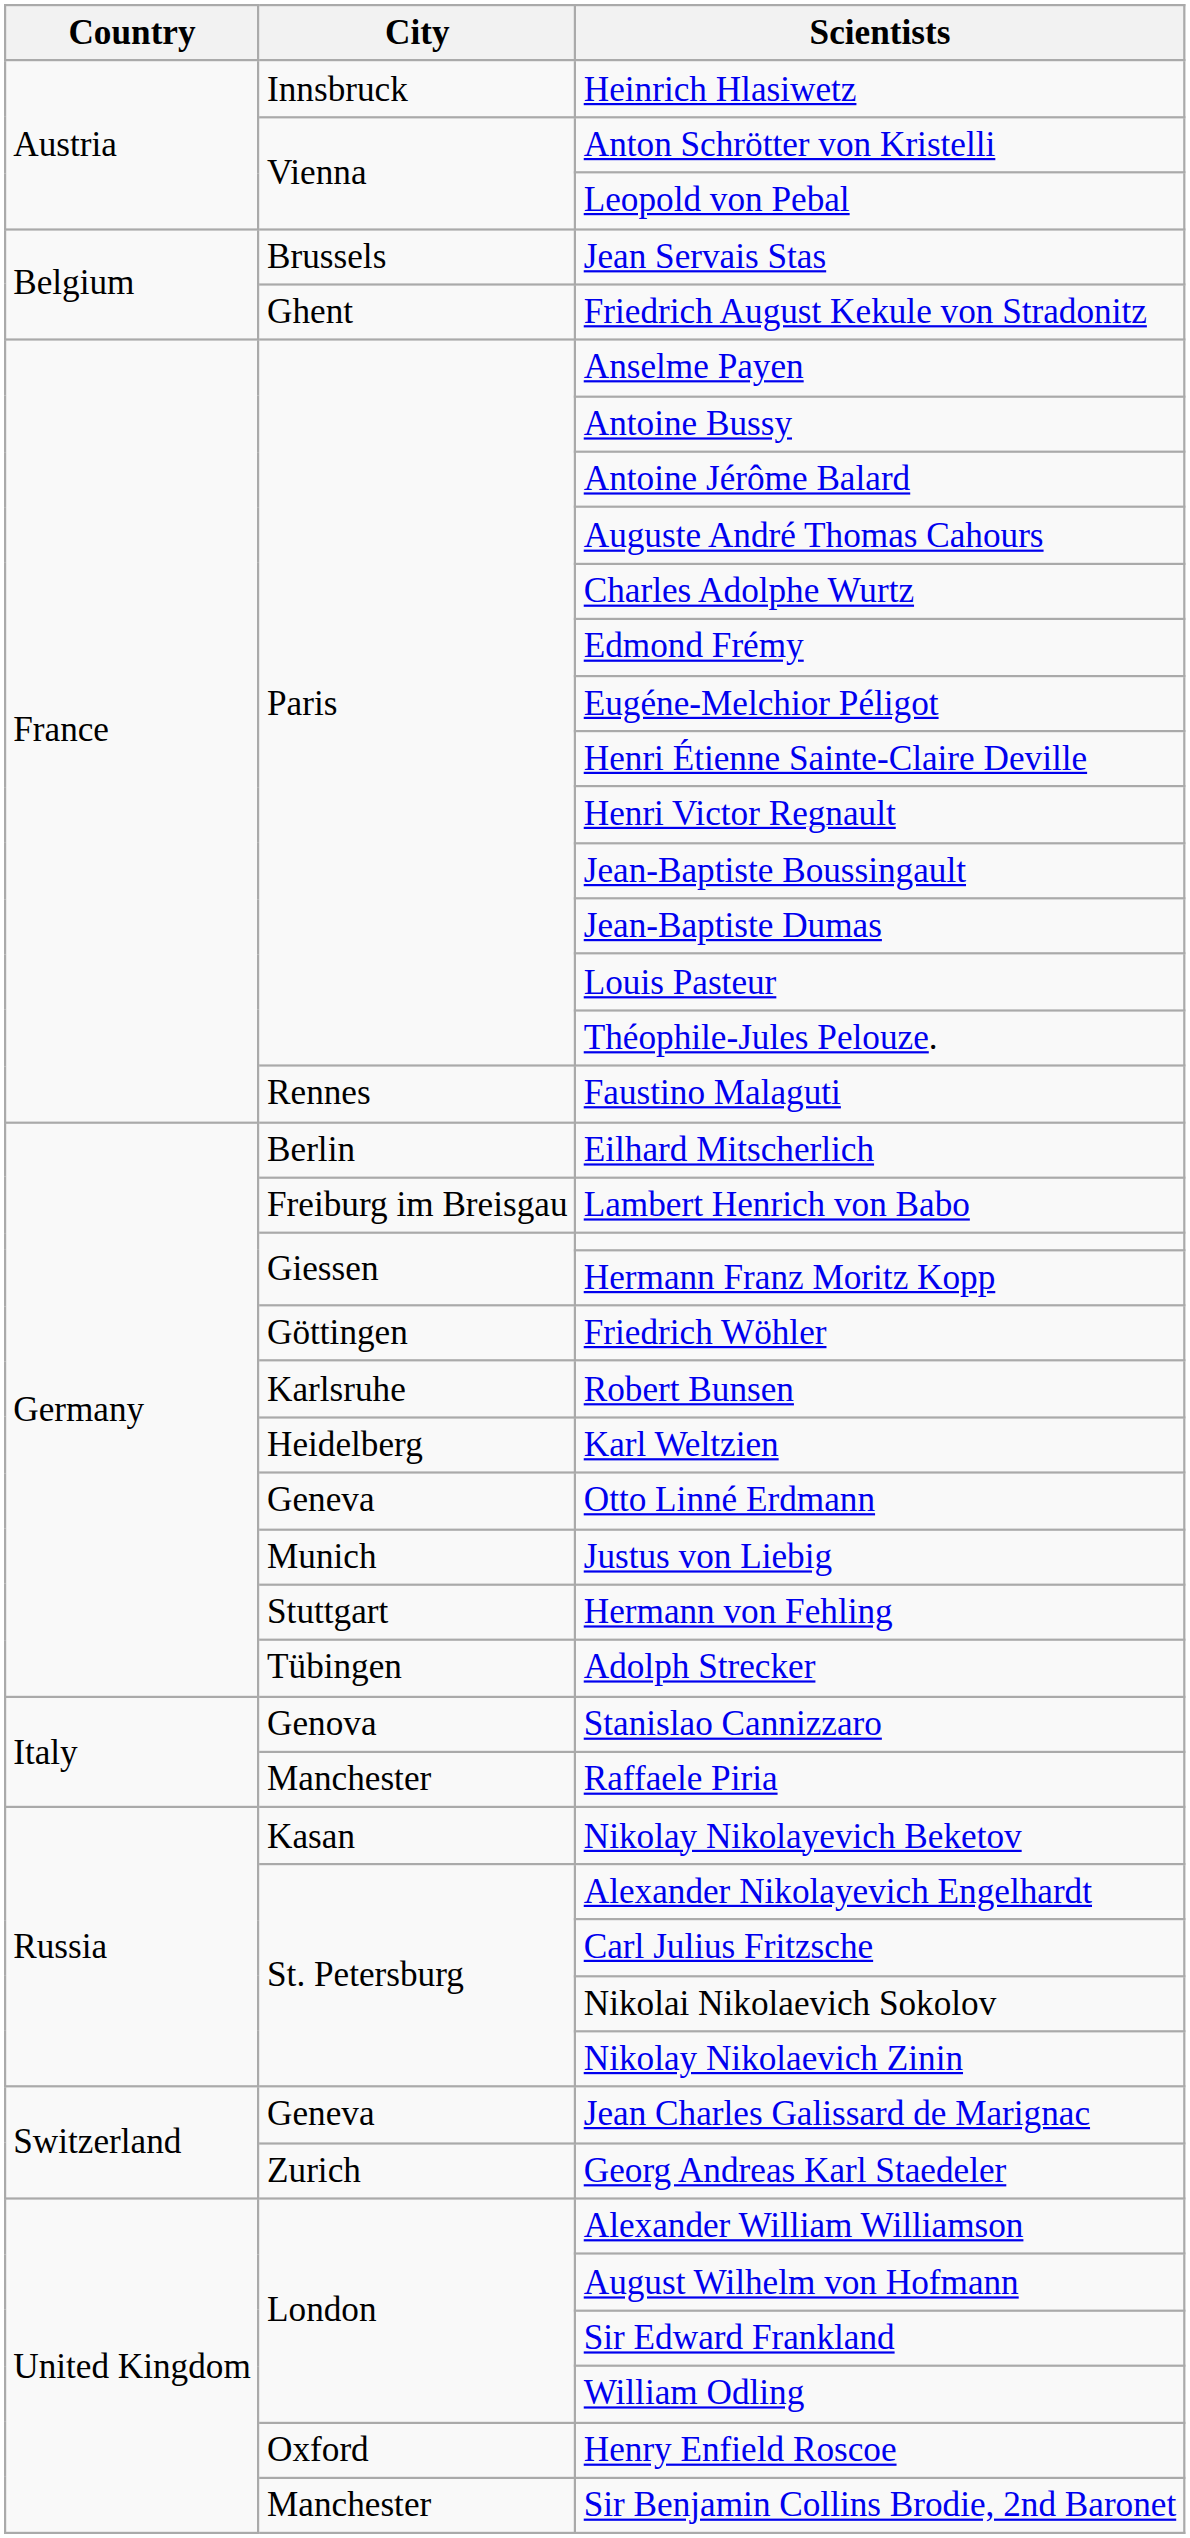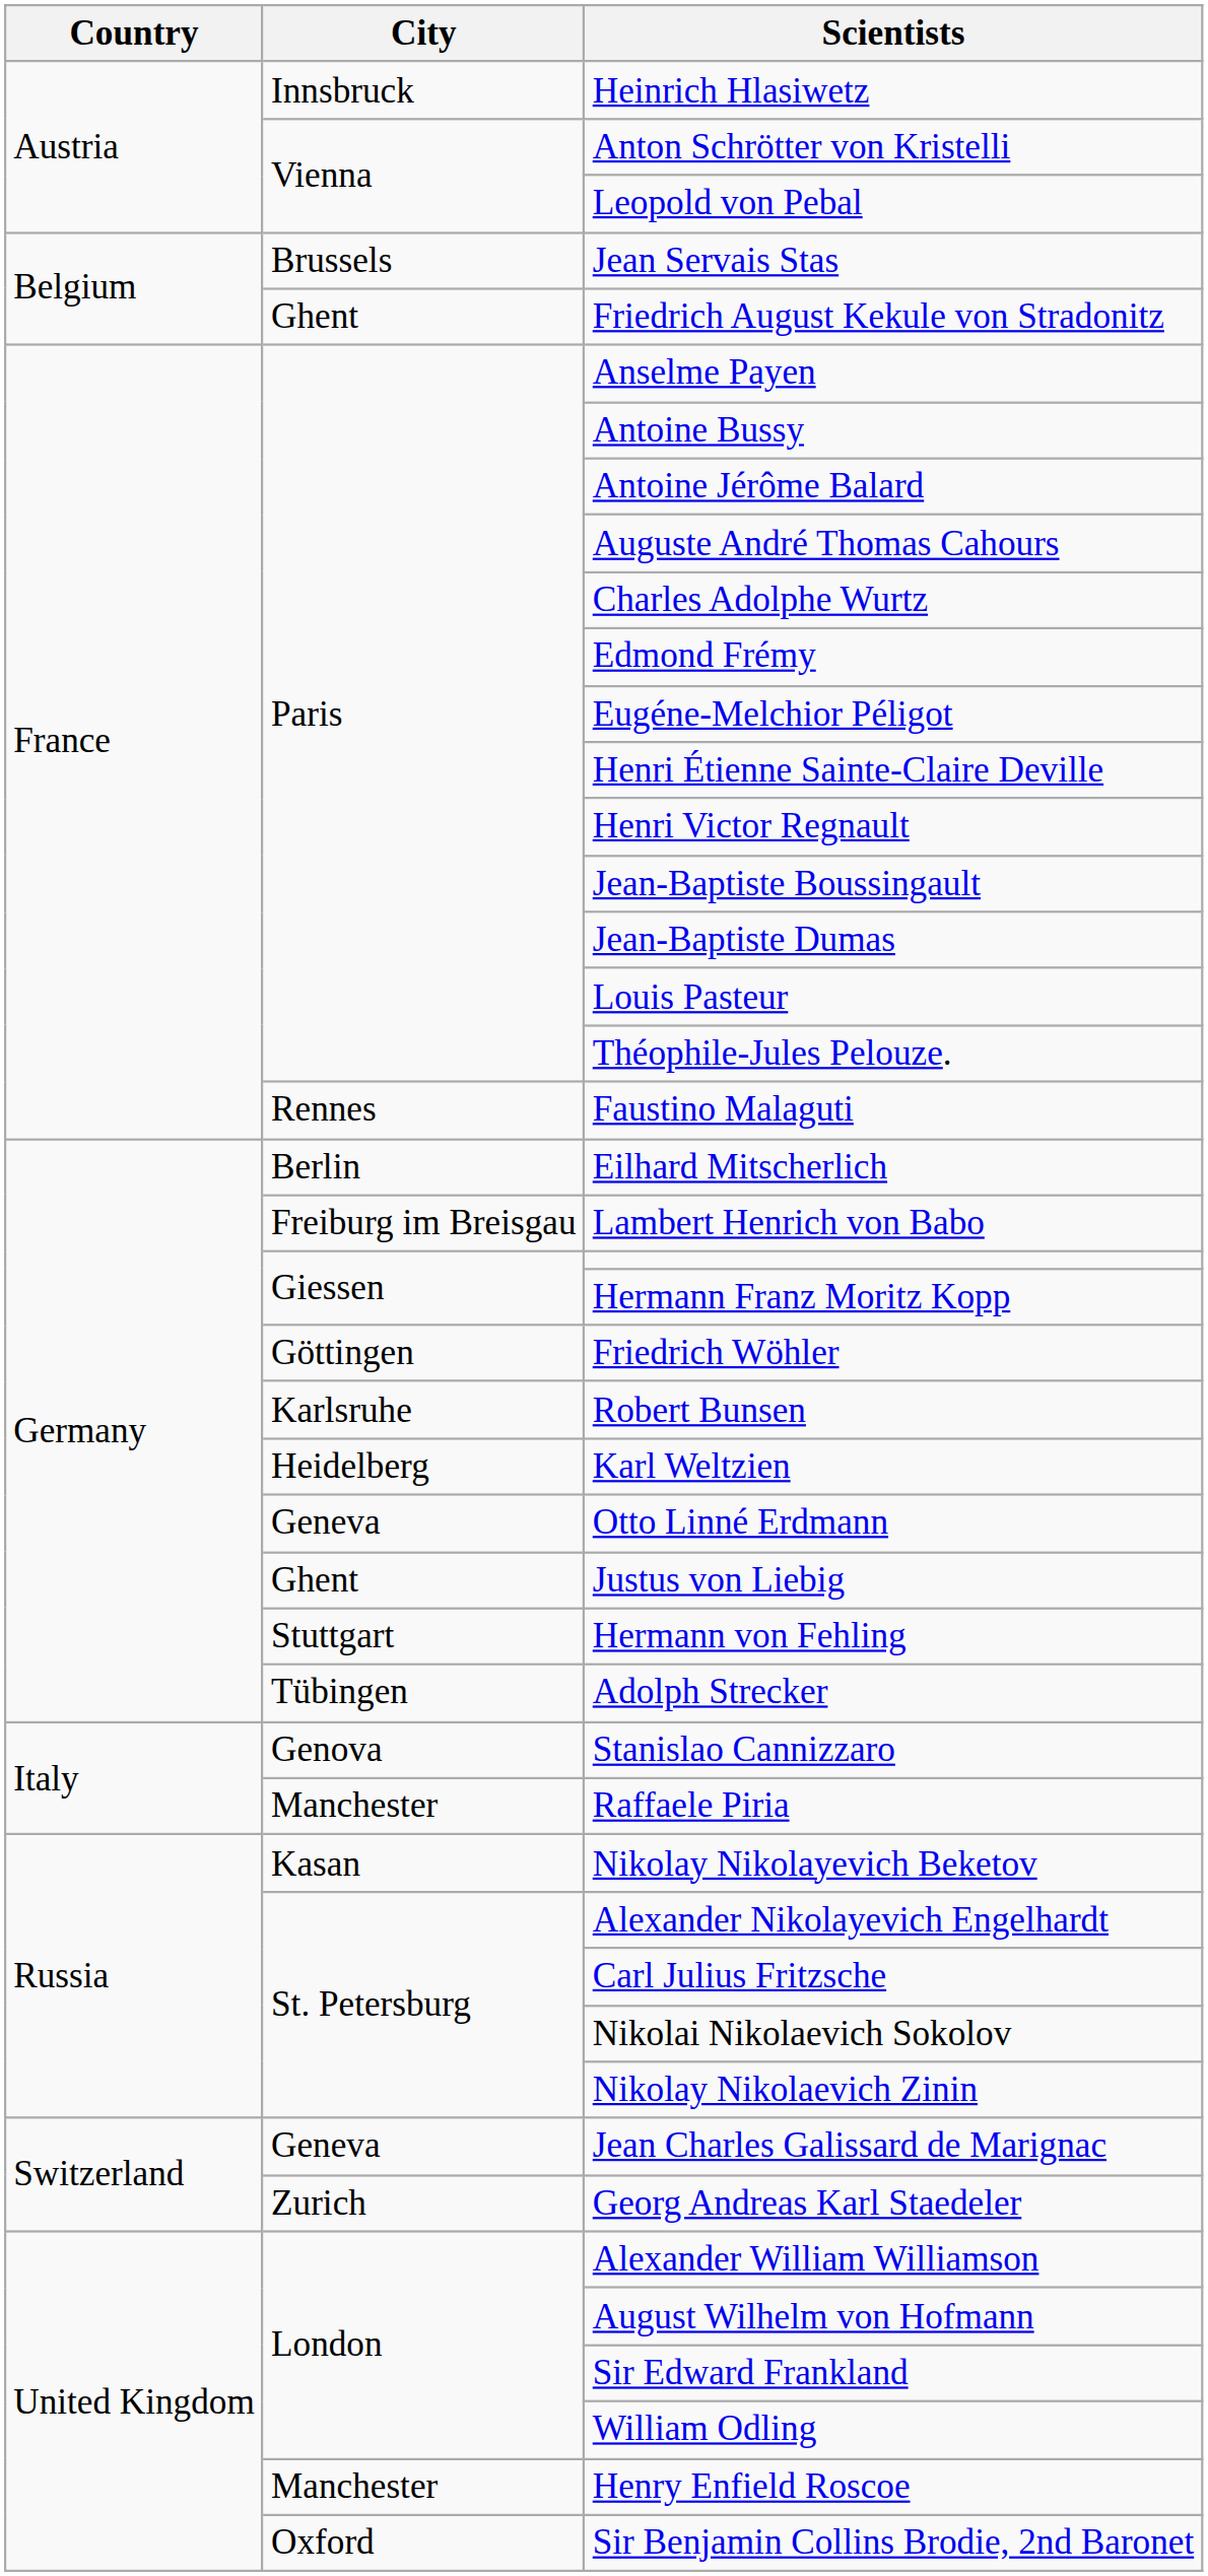Justus von Liebig | City: Munich -> Ghent
Henry Enfield Roscoe | City: Oxford -> Manchester
Sir Benjamin Collins Brodie, 2nd Baronet | City: Manchester -> Oxford
